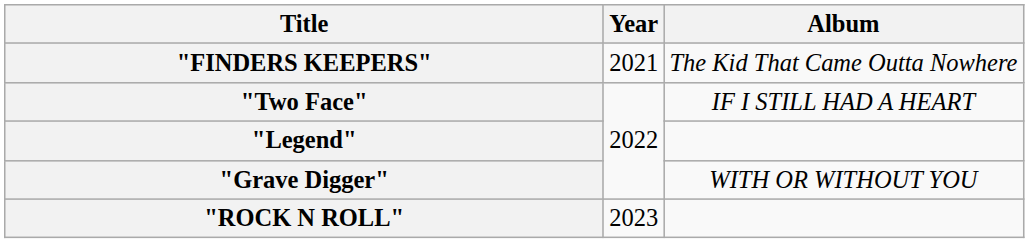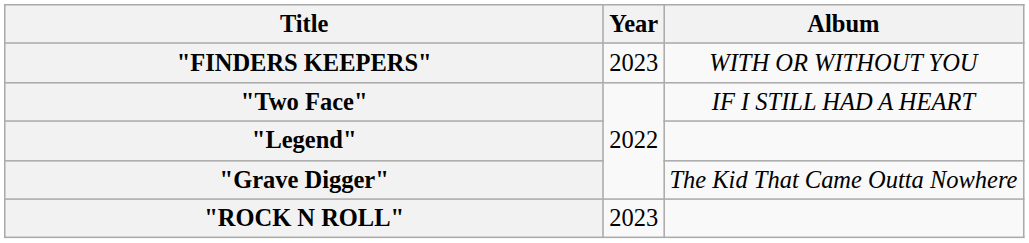"FINDERS KEEPERS" | Year: 2021 -> 2023
"FINDERS KEEPERS" | Album: The Kid That Came Outta Nowhere -> WITH OR WITHOUT YOU
"Grave Digger" | Album: WITH OR WITHOUT YOU -> The Kid That Came Outta Nowhere
